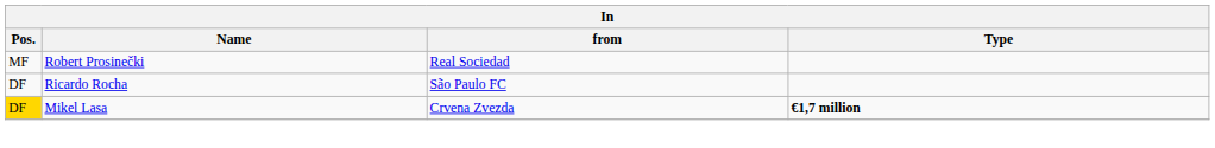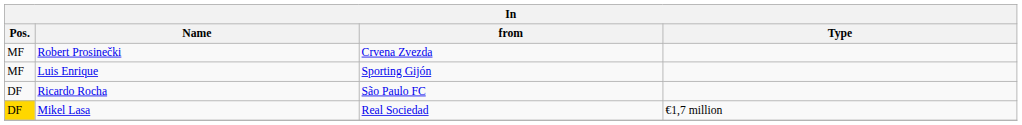Robert Prosinečki | from: Real Sociedad -> Crvena Zvezda
+ row: MF | Luis Enrique | Sporting Gijón
Mikel Lasa | from: Crvena Zvezda -> Real Sociedad
Mikel Lasa | Type: bold -> normal
